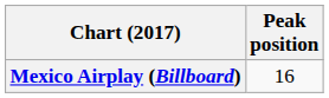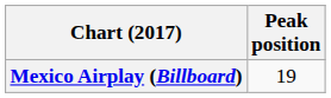Mexico Airplay (Billboard) | Peak position: 16 -> 19
